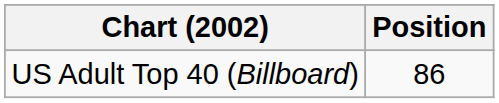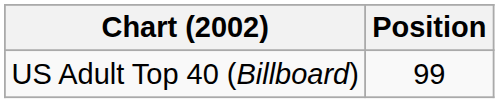US Adult Top 40 (Billboard) | Position: 86 -> 99
